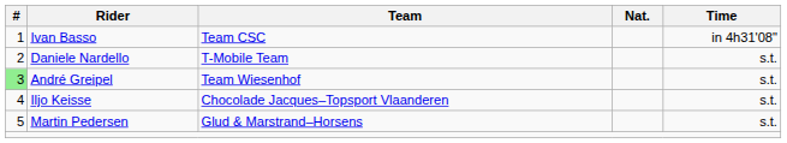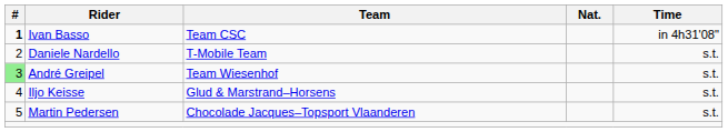Ivan Basso | #: normal -> bold
Iljo Keisse | Team: Chocolade Jacques–Topsport Vlaanderen -> Glud & Marstrand–Horsens
Martin Pedersen | Team: Glud & Marstrand–Horsens -> Chocolade Jacques–Topsport Vlaanderen
